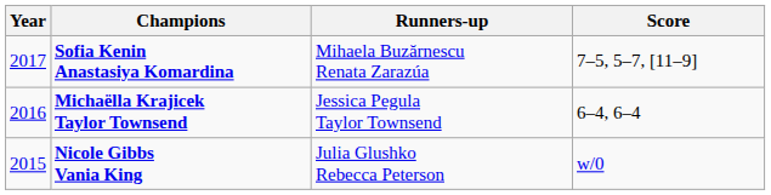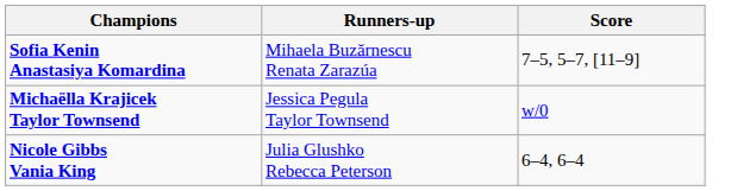- column: Year | 2017 | 2016 | 2015
Michaëlla Krajicek Taylor Townsend | Score: 6–4, 6–4 -> w/0
Nicole Gibbs Vania King | Score: w/0 -> 6–4, 6–4
